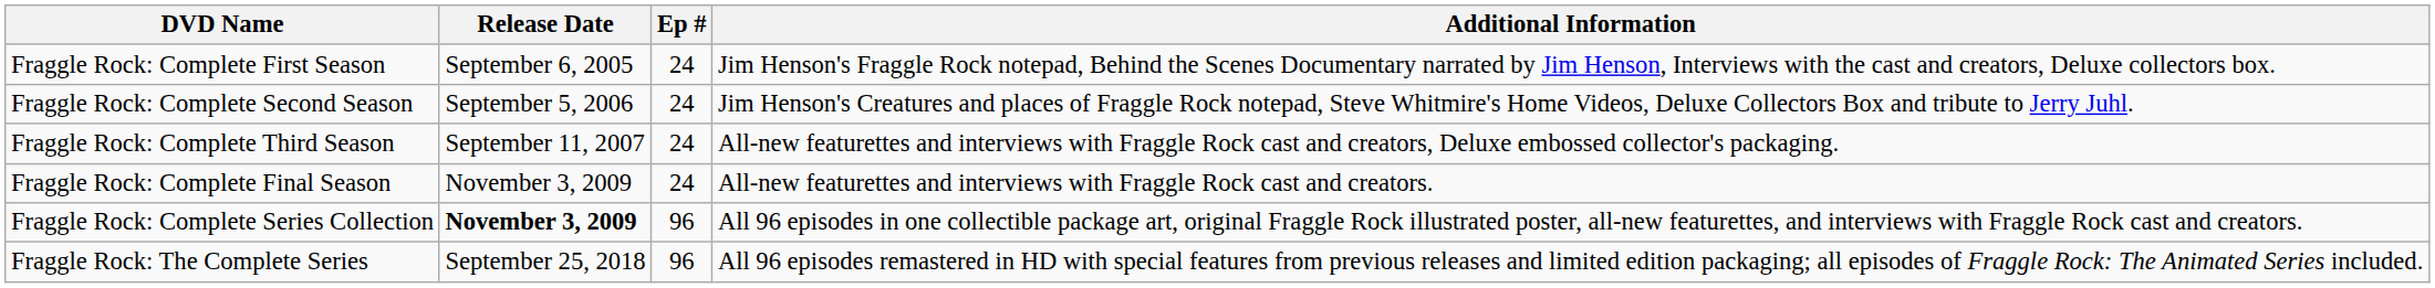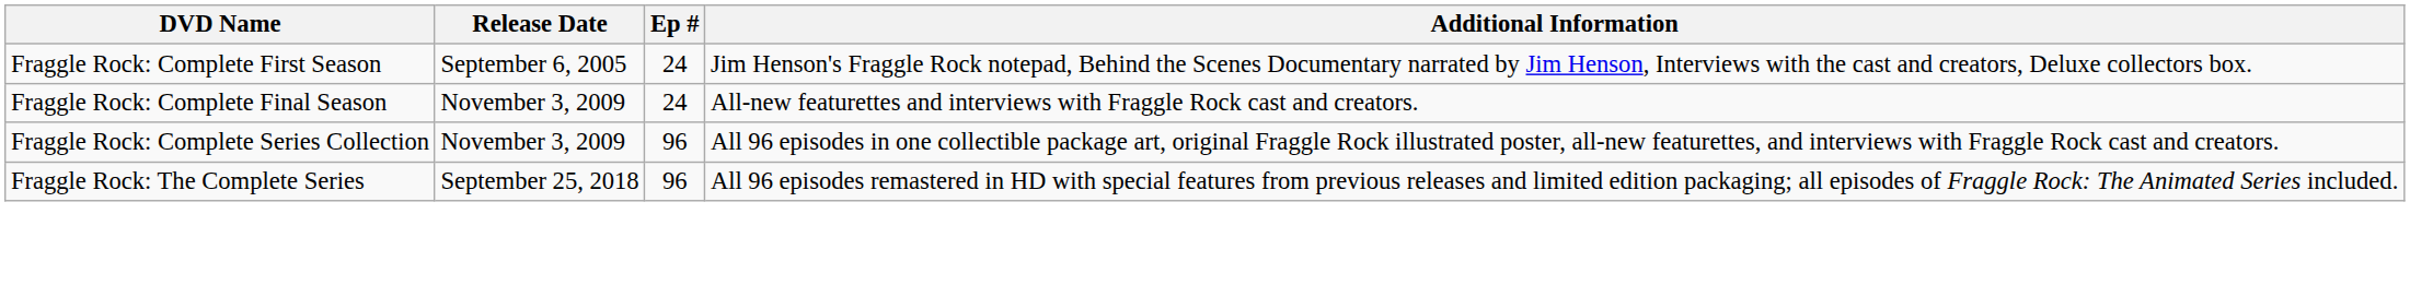- row: Fraggle Rock: Complete Second Season | September 5, 2006 | 24 | Jim Henson's Creatures and places of Fraggle Rock notepad, Steve Whitmire's Home Videos, Deluxe Collectors Box and tribute to Jerry Juhl.
- row: Fraggle Rock: Complete Third Season | September 11, 2007 | 24 | All-new featurettes and interviews with Fraggle Rock cast and creators, Deluxe embossed collector's packaging.
Fraggle Rock: Complete Series Collection | Release Date: bold -> normal
